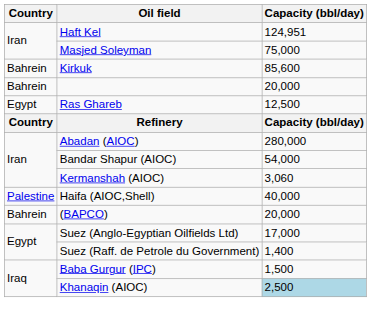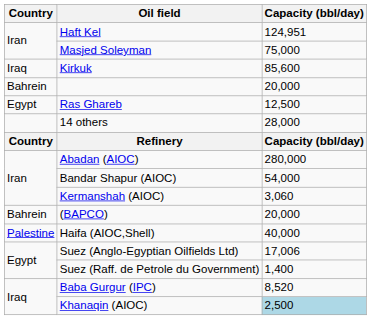Kirkuk | Country: Bahrein -> Iraq
+ row: 14 others | 28,000
rows swapped: Haifa (AIOC,Shell) <-> (BAPCO)
Suez (Anglo-Egyptian Oilfields Ltd) | Capacity (bbl/day): 17,000 -> 17,006
Baba Gurgur (IPC) | Capacity (bbl/day): 1,500 -> 8,520
